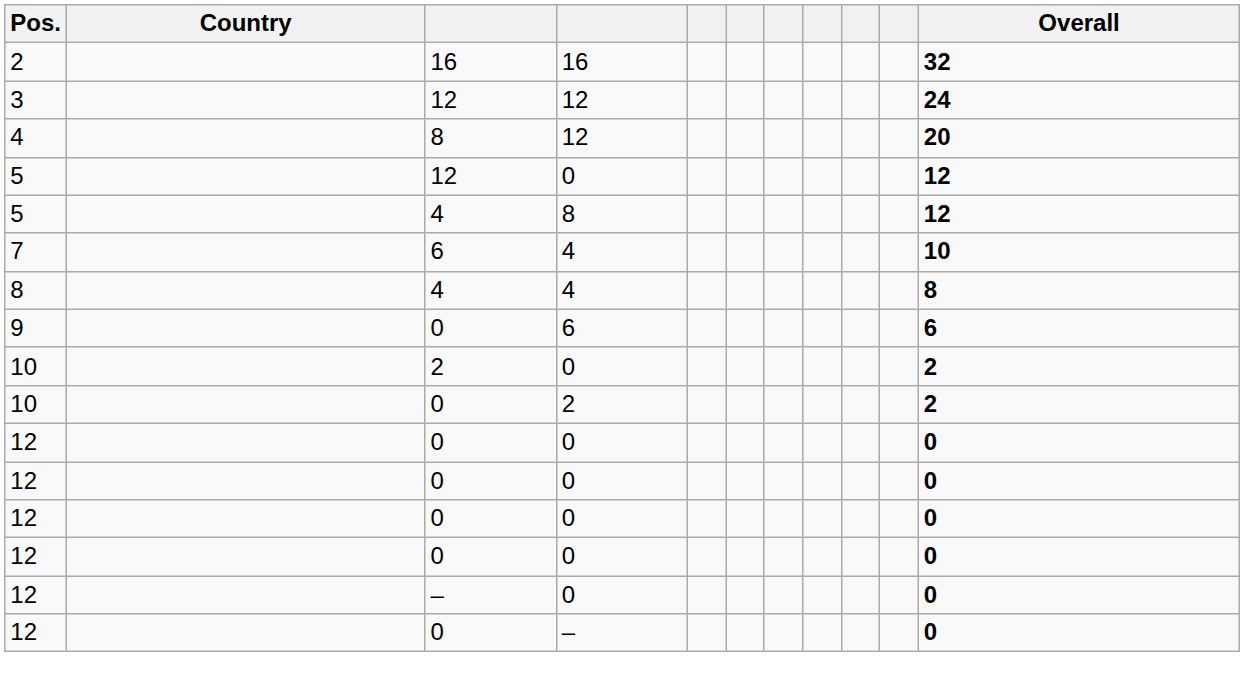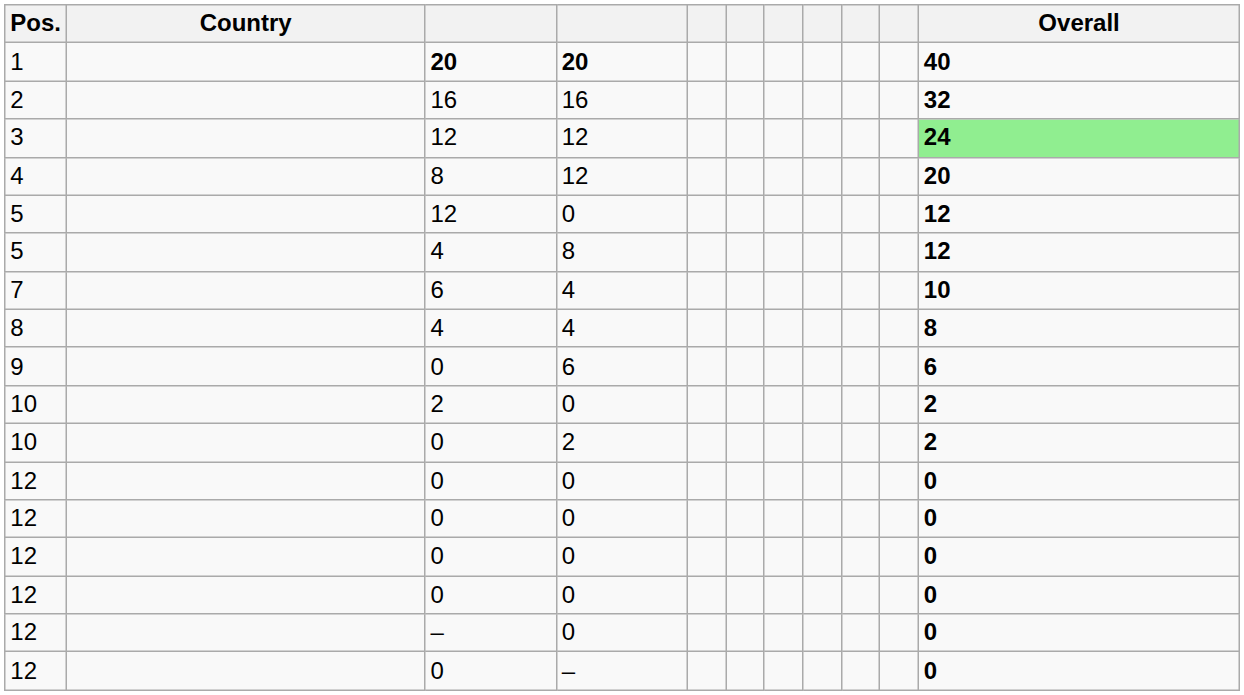+ row: 1 | 20 | 20 | 40
3 | Overall: no background -> lightgreen background
